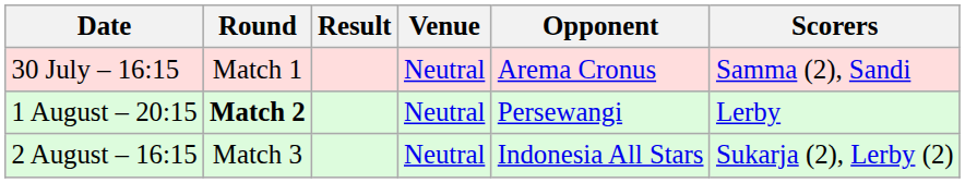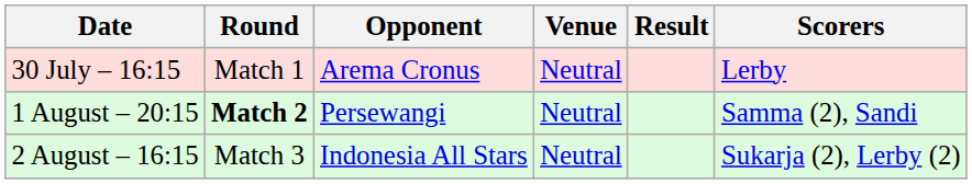columns swapped: Opponent <-> Result
30 July – 16:15 | Scorers: Samma (2), Sandi -> Lerby
1 August – 20:15 | Scorers: Lerby -> Samma (2), Sandi
